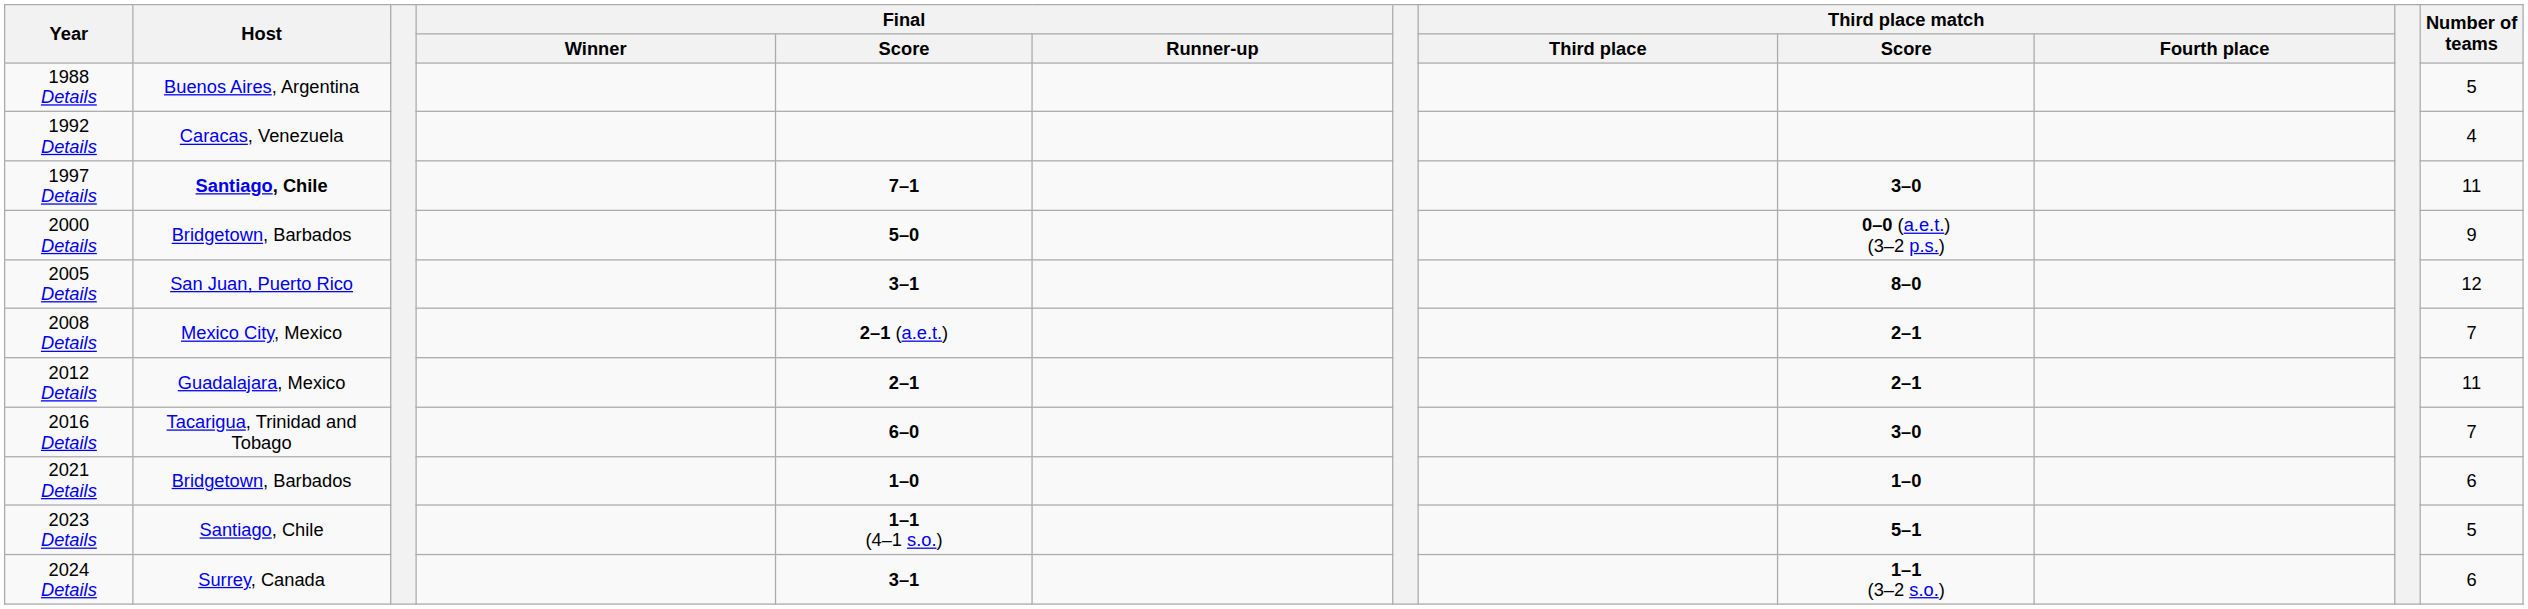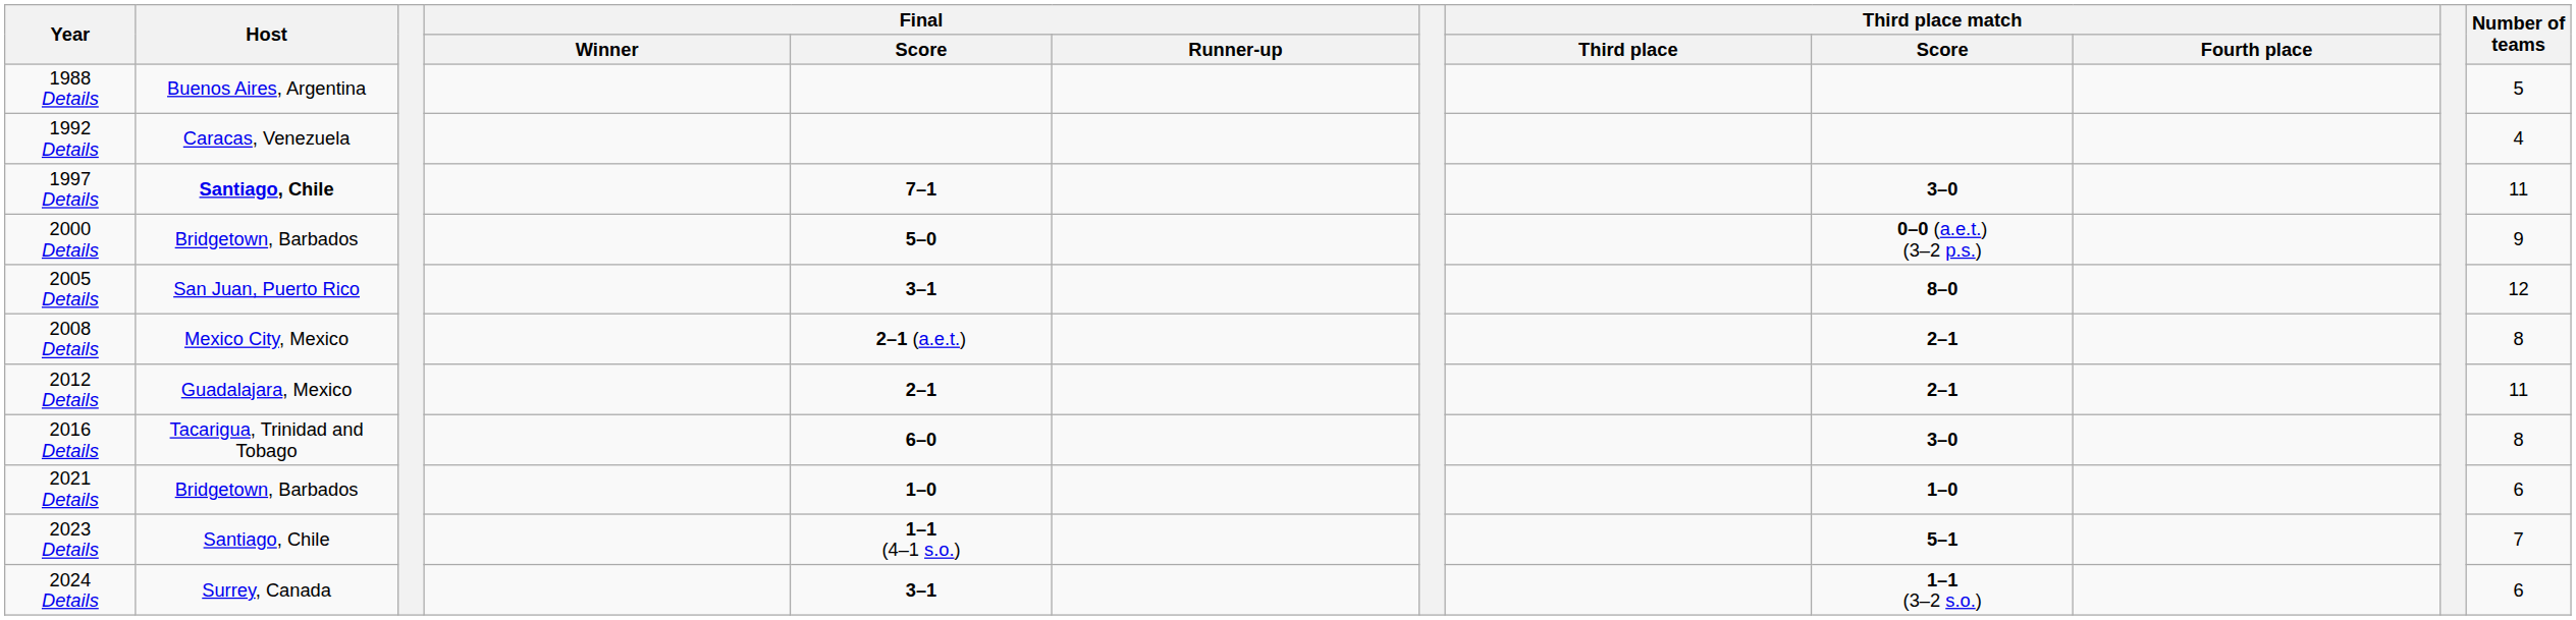2008 Details | Number of teams: 7 -> 8
2016 Details | Number of teams: 7 -> 8
2023 Details | Number of teams: 5 -> 7
